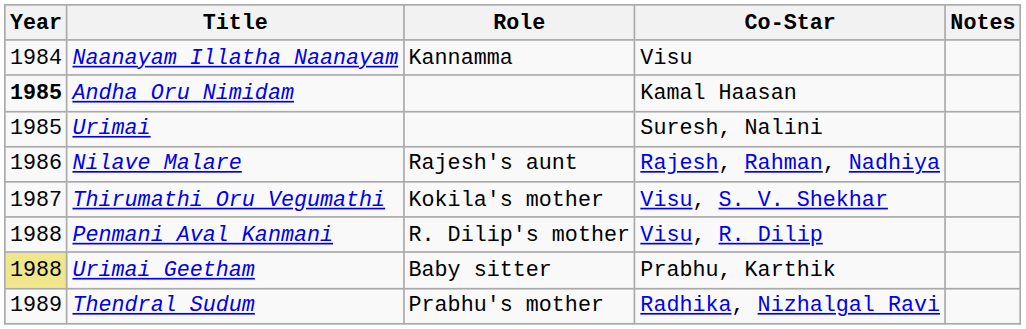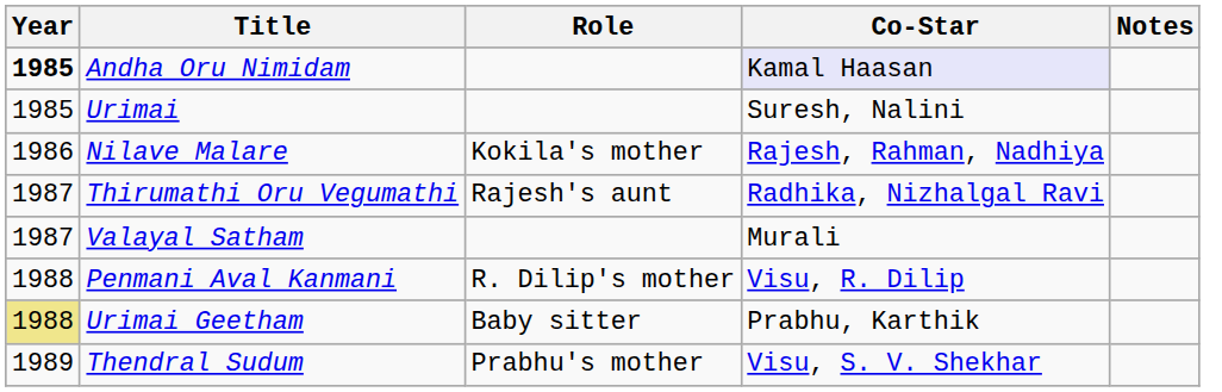- row: 1984 | Naanayam Illatha Naanayam | Kannamma | Visu
Andha Oru Nimidam | Co-Star: no background -> lavender background
Nilave Malare | Role: Rajesh's aunt -> Kokila's mother
Thirumathi Oru Vegumathi | Role: Kokila's mother -> Rajesh's aunt
Thirumathi Oru Vegumathi | Co-Star: Visu, S. V. Shekhar -> Radhika, Nizhalgal Ravi
+ row: 1987 | Valayal Satham | Murali
Thendral Sudum | Co-Star: Radhika, Nizhalgal Ravi -> Visu, S. V. Shekhar
